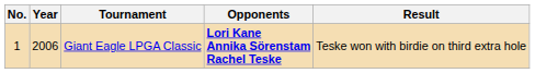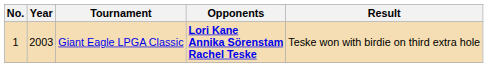Giant Eagle LPGA Classic | Year: 2006 -> 2003
